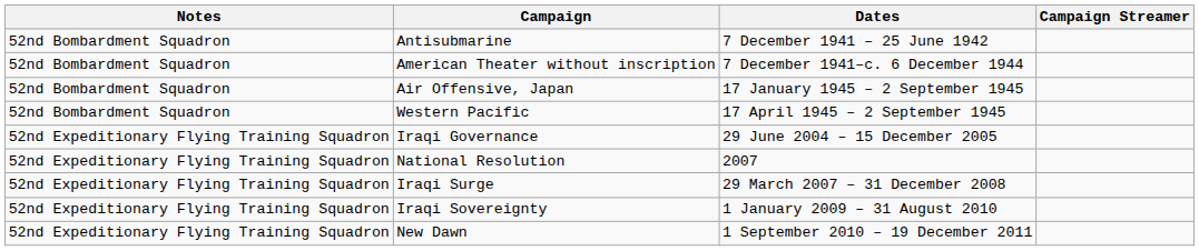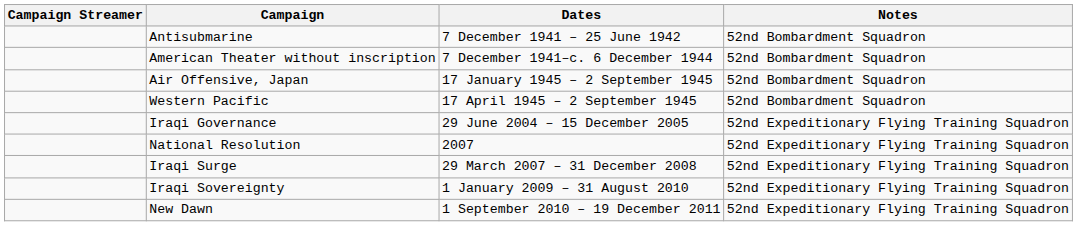columns swapped: Campaign Streamer <-> Notes
